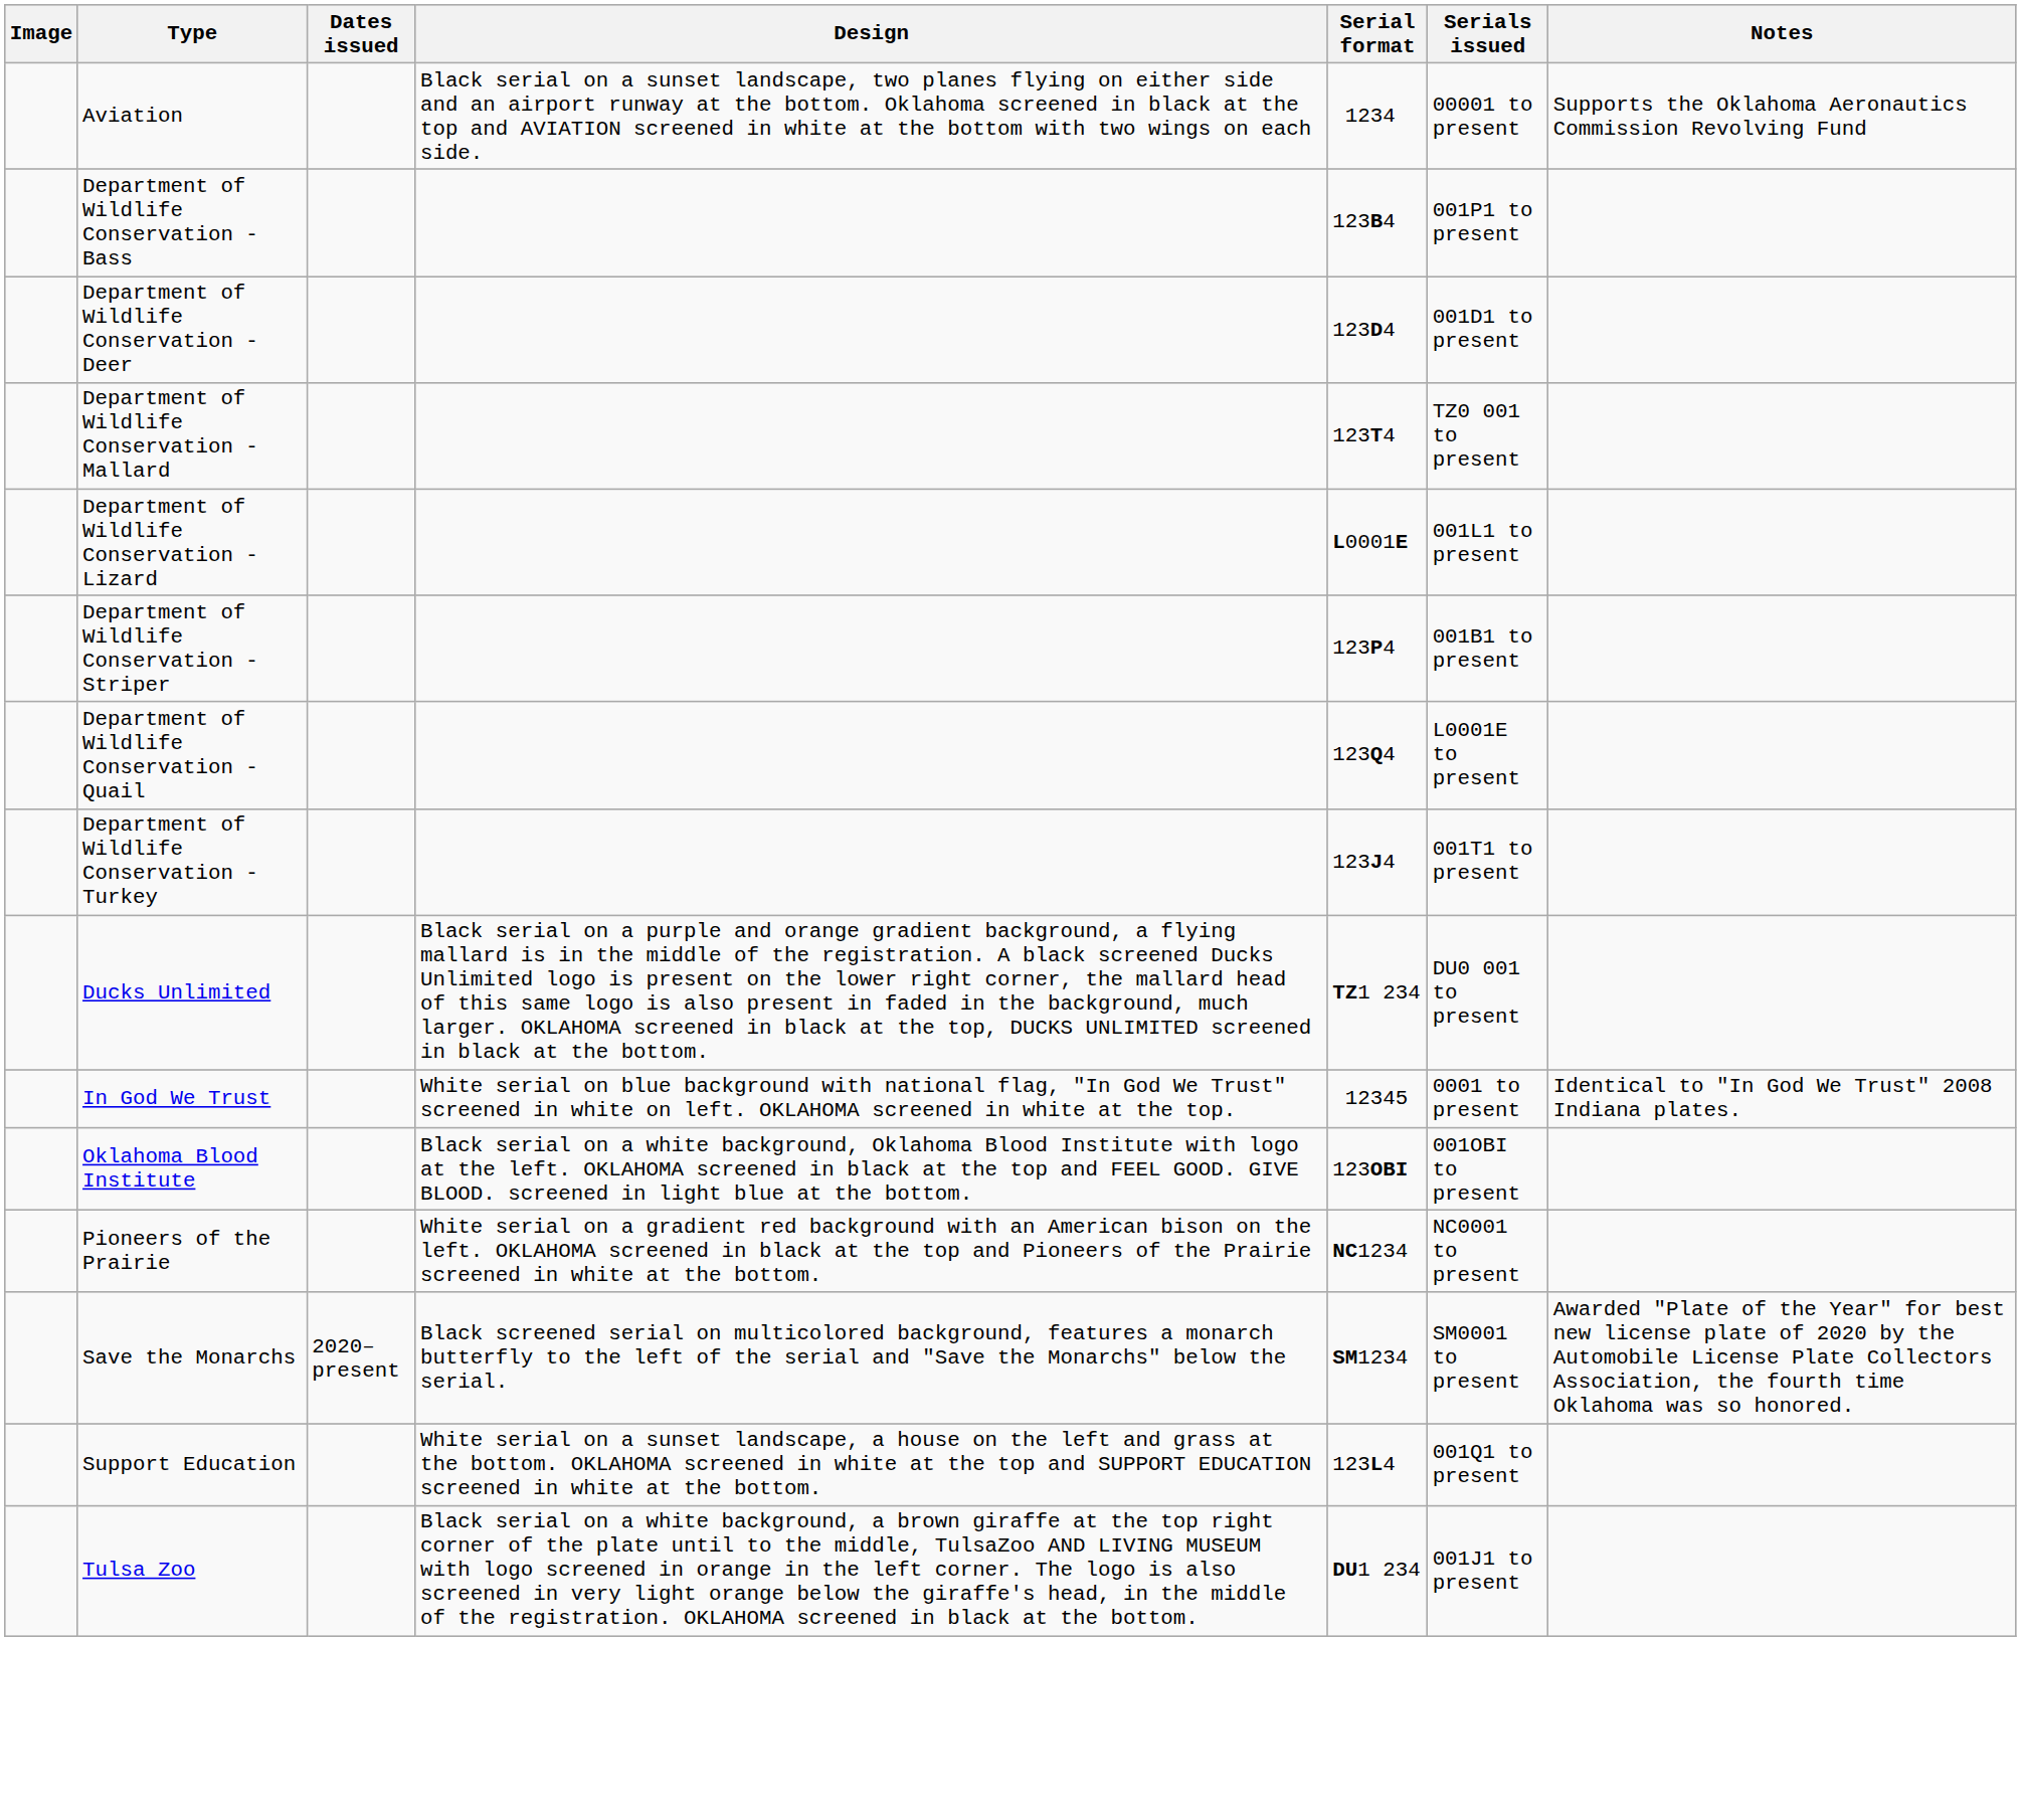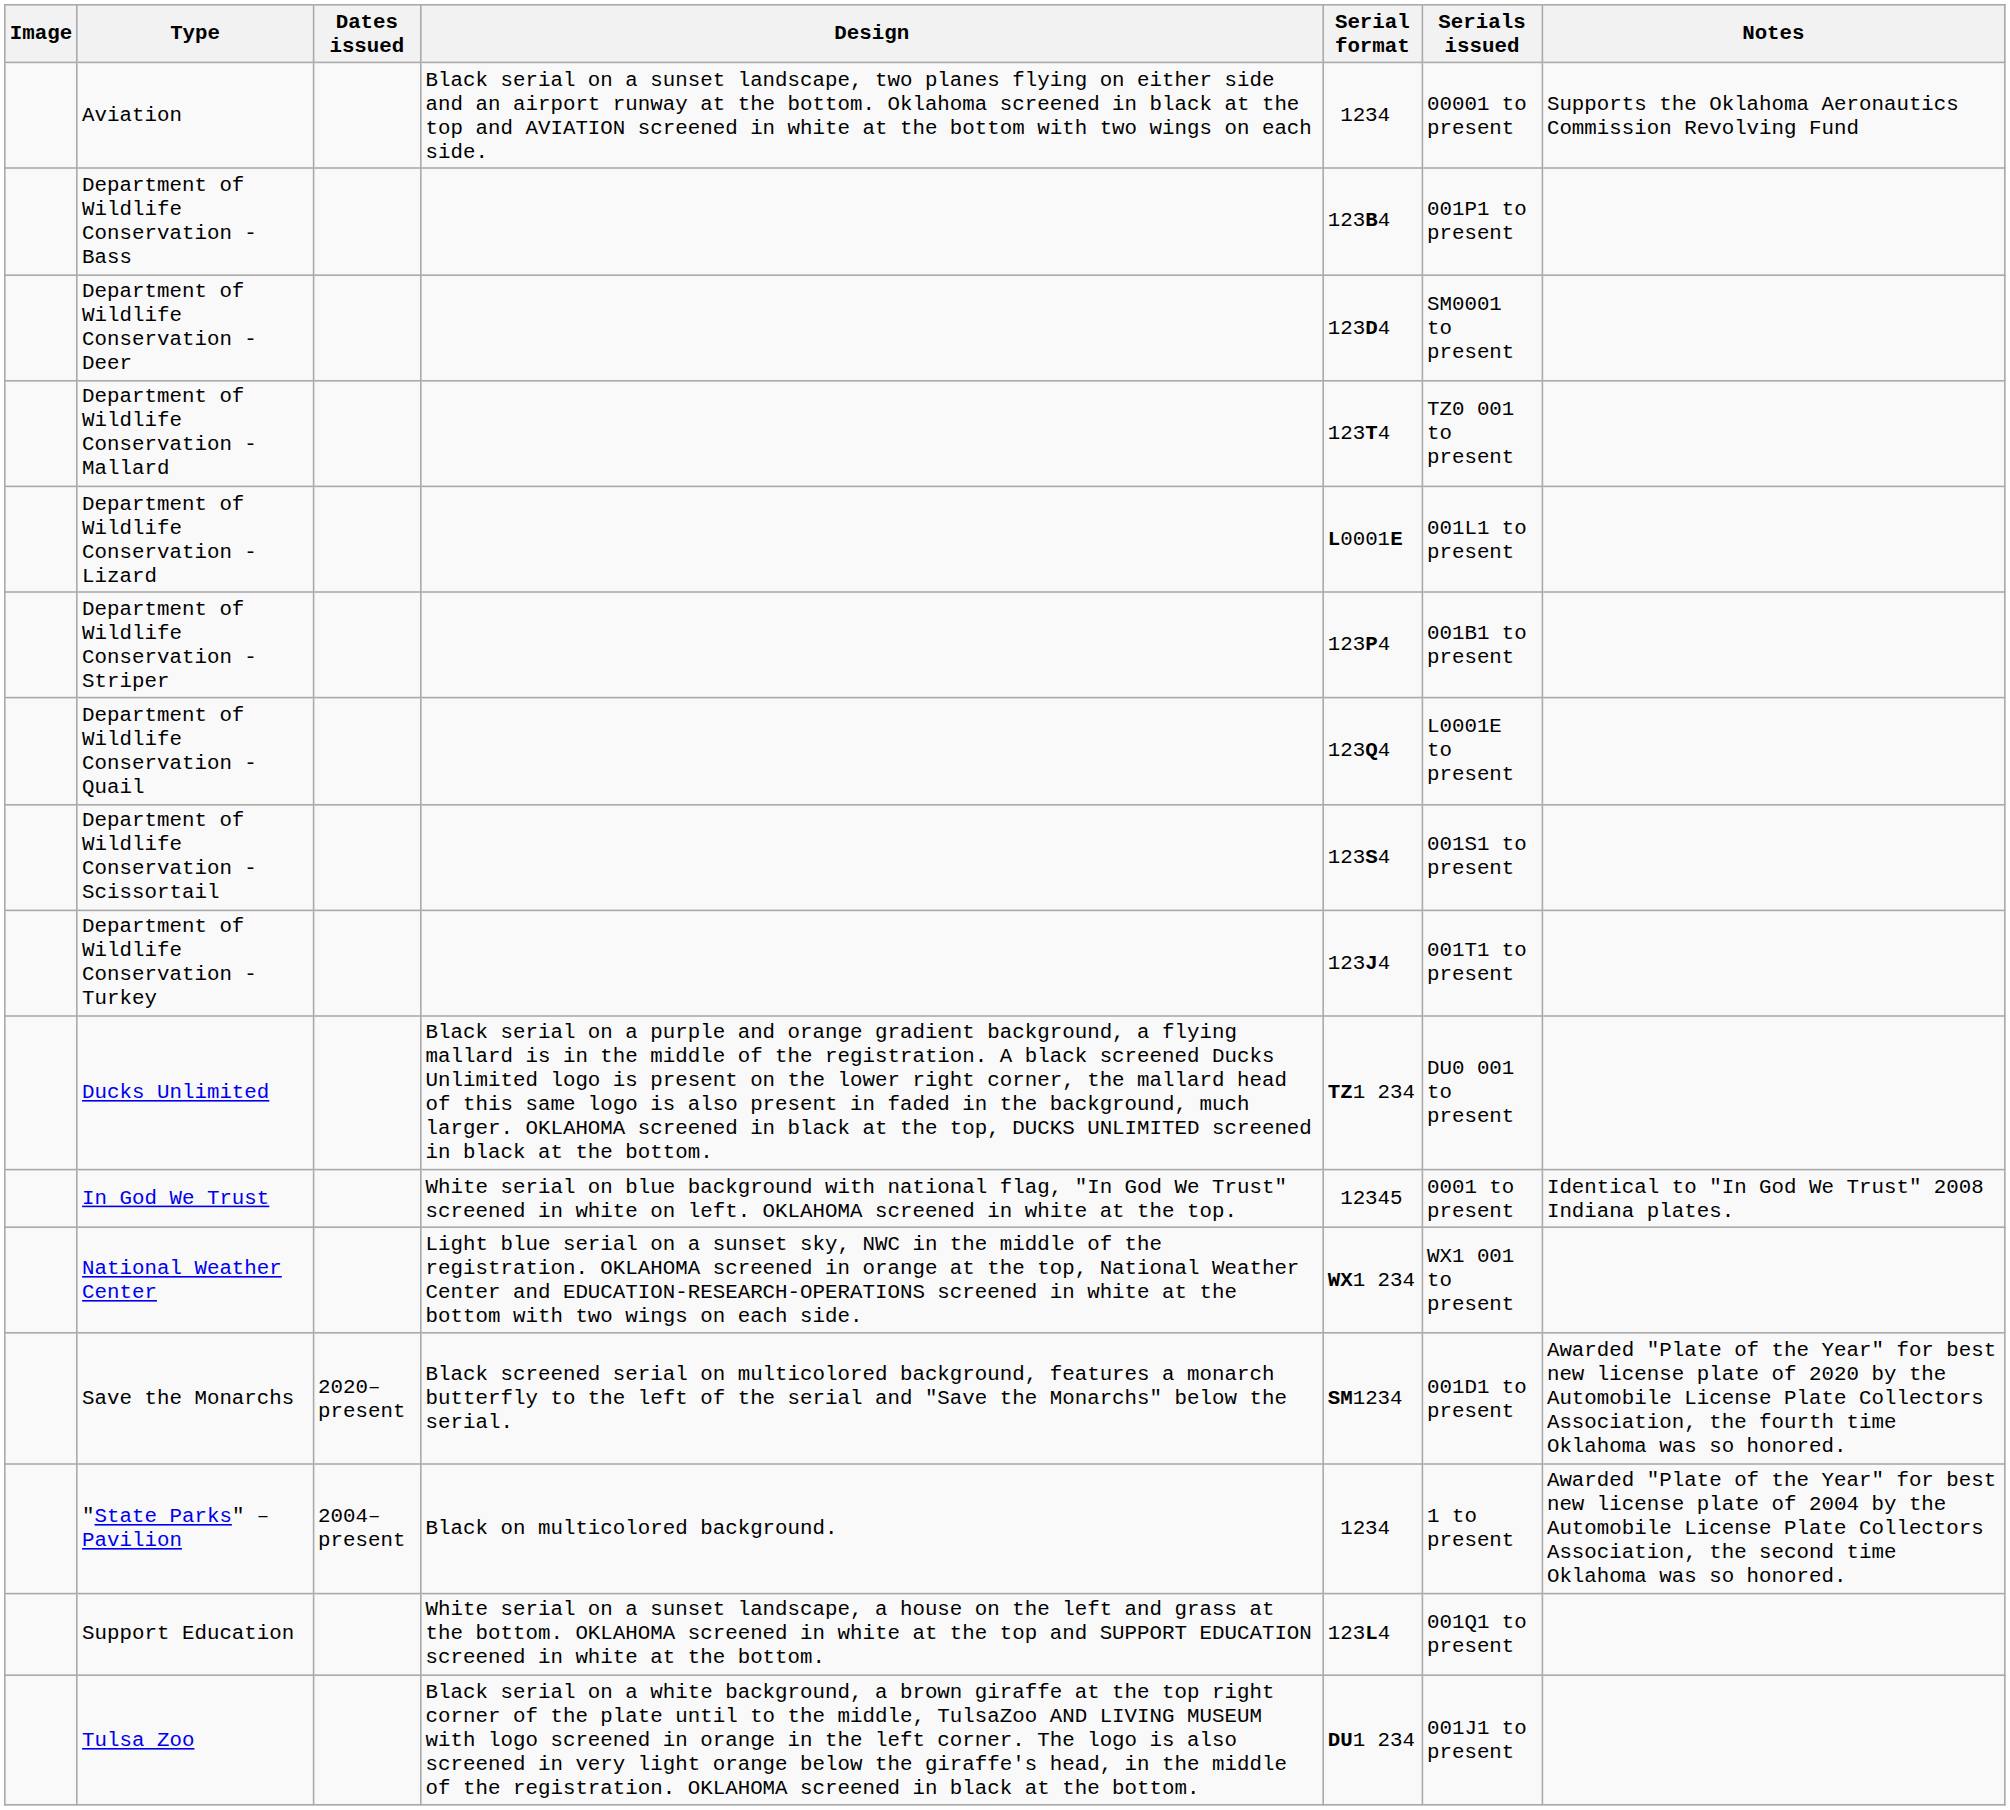Department of Wildlife Conservation - Deer | Serials issued: 001D1 to present -> SM0001 to present
+ row: Department of Wildlife Conservation - Scissortail | 123S4 | 001S1 to present
+ row: National Weather Center | Light blue serial on a sunset sky, NWC in the middle of the registration. OKLAHOMA screened in orange at the top, National Weather Center and EDUCATION-RESEARCH-OPERATIONS screened in white at the bottom with two wings on each side. | WX1 234 | WX1 001 to present
- row: Oklahoma Blood Institute | Black serial on a white background, Oklahoma Blood Institute with logo at the left. OKLAHOMA screened in black at the top and FEEL GOOD. GIVE BLOOD. screened in light blue at the bottom. | 123OBI | 001OBI to present
- row: Pioneers of the Prairie | White serial on a gradient red background with an American bison on the left. OKLAHOMA screened in black at the top and Pioneers of the Prairie screened in white at the bottom. | NC1234 | NC0001 to present
Save the Monarchs | Serials issued: SM0001 to present -> 001D1 to present
+ row: "State Parks" – Pavilion | 2004–present | Black on multicolored background. | 1234 | 1 to present | Awarded "Plate of the Year" for best new license plate of 2004 by the Automobile License Plate Collectors Association, the second time Oklahoma was so honored.
